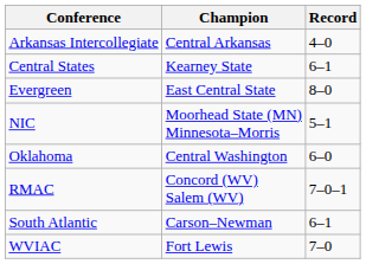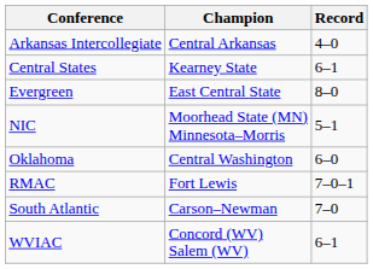RMAC | Champion: Concord (WV) Salem (WV) -> Fort Lewis
South Atlantic | Record: 6–1 -> 7–0
WVIAC | Champion: Fort Lewis -> Concord (WV) Salem (WV)
WVIAC | Record: 7–0 -> 6–1
